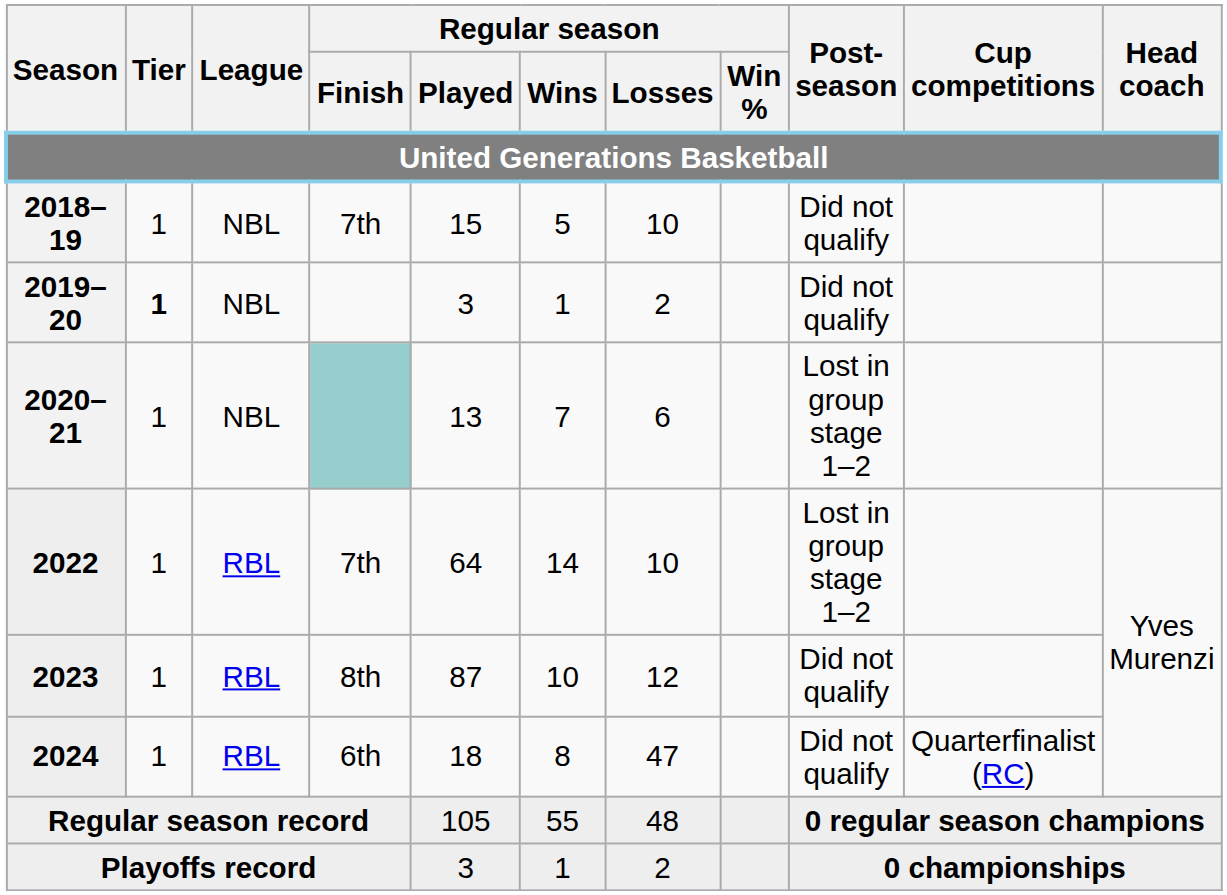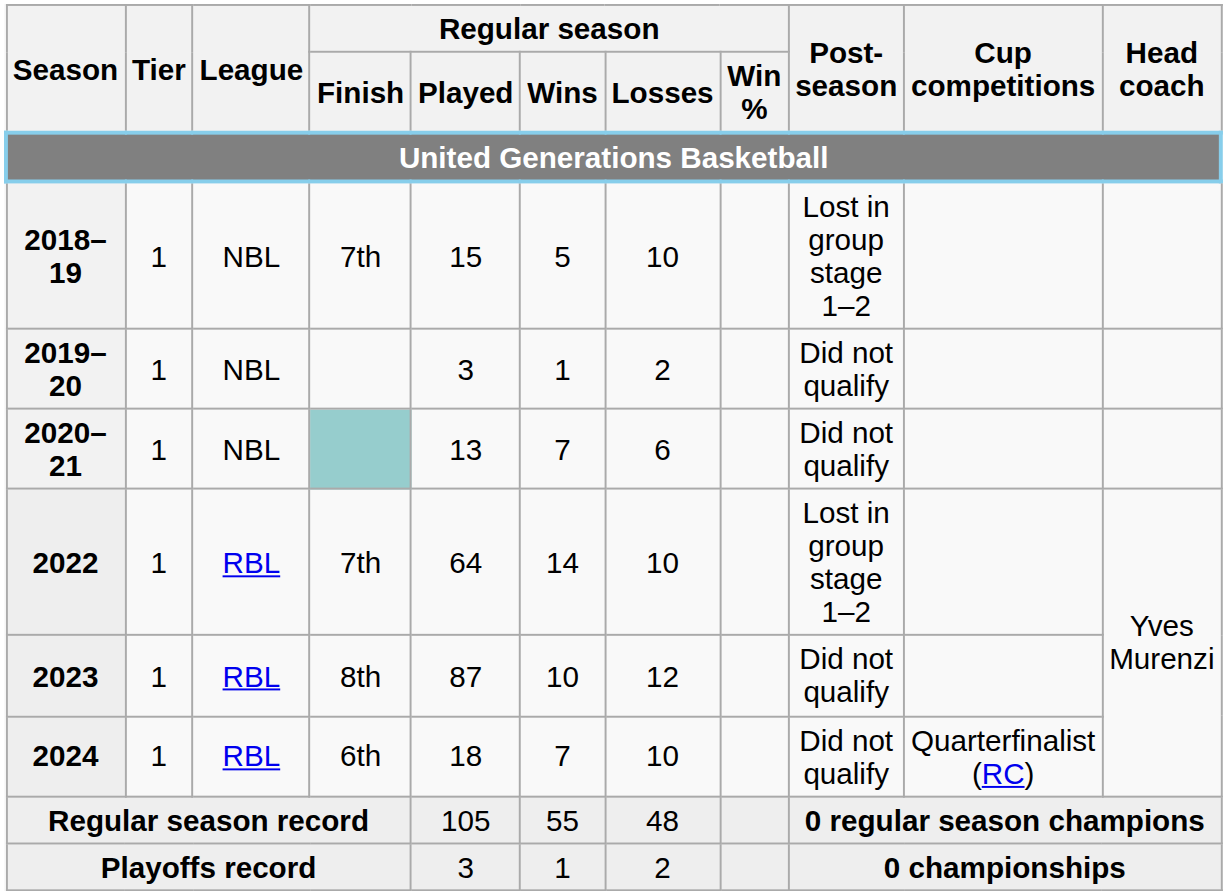2018–19 | Post-season: Did not qualify -> Lost in group stage 1–2
2019–20 | Tier: bold -> normal
2020–21 | Post-season: Lost in group stage 1–2 -> Did not qualify
2024 | Regular season / Wins: 8 -> 7
2024 | Regular season / Losses: 47 -> 10
